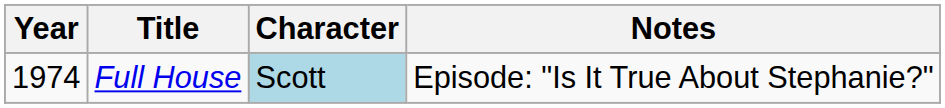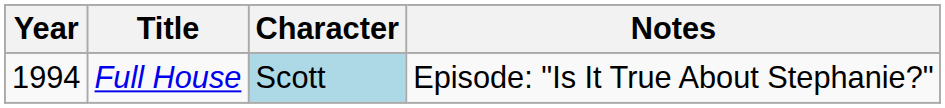Full House | Year: 1974 -> 1994
